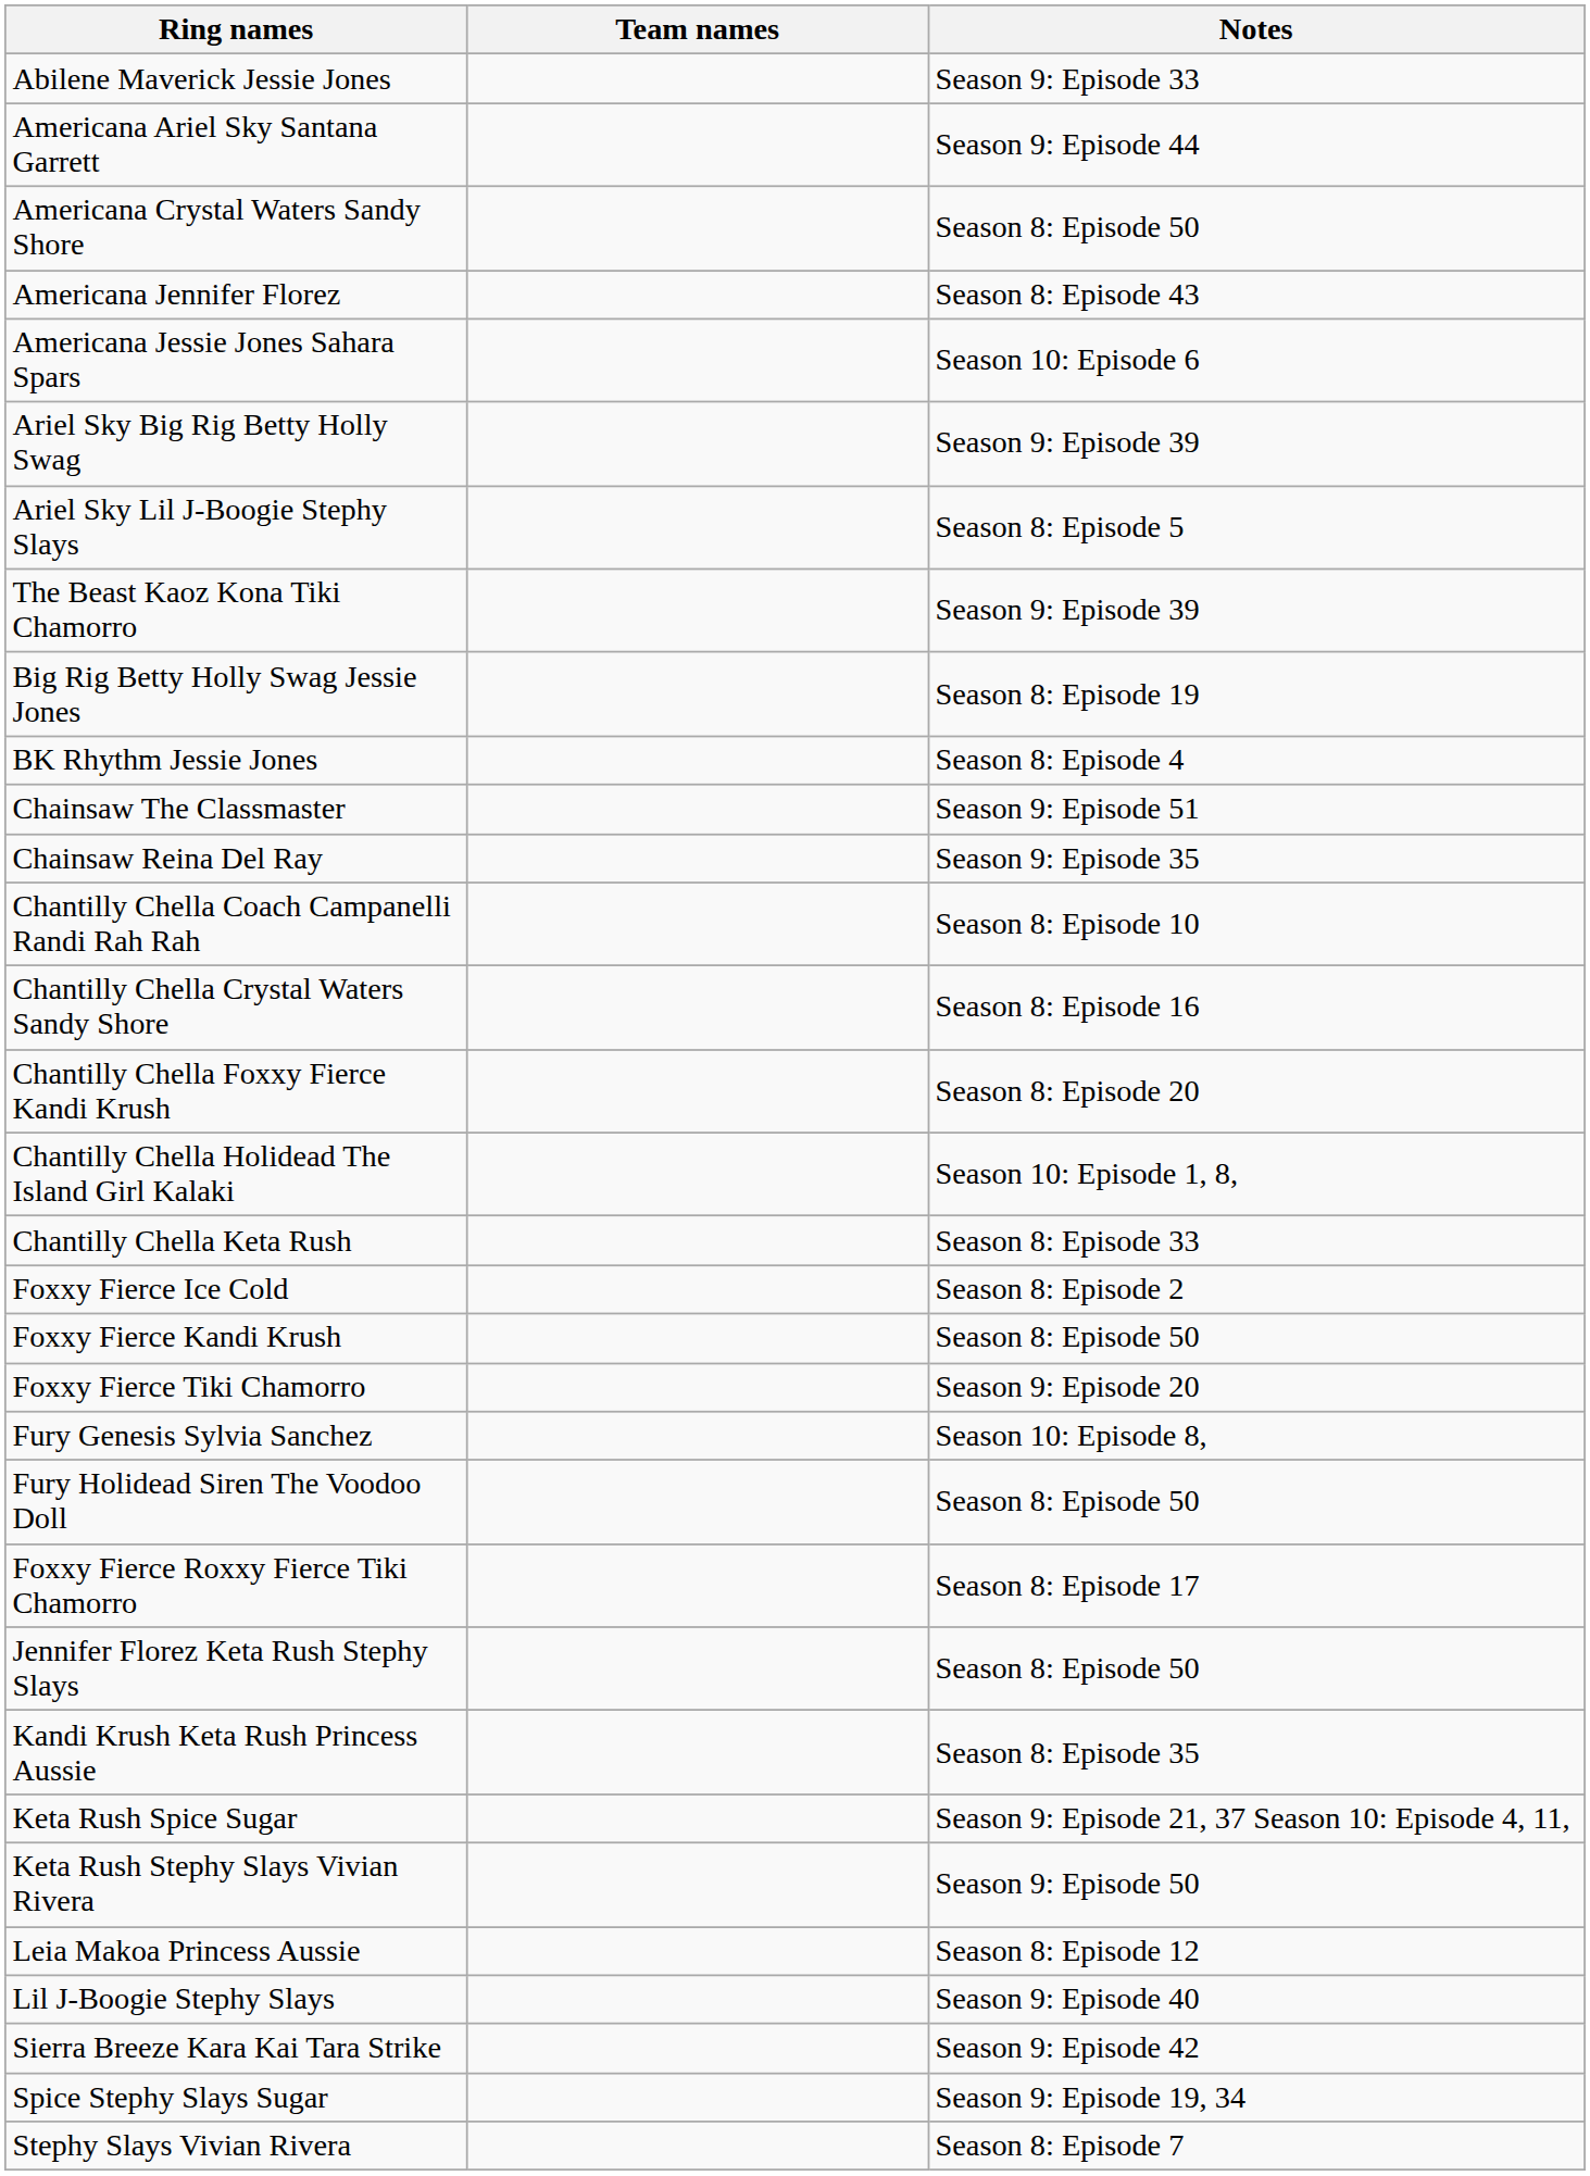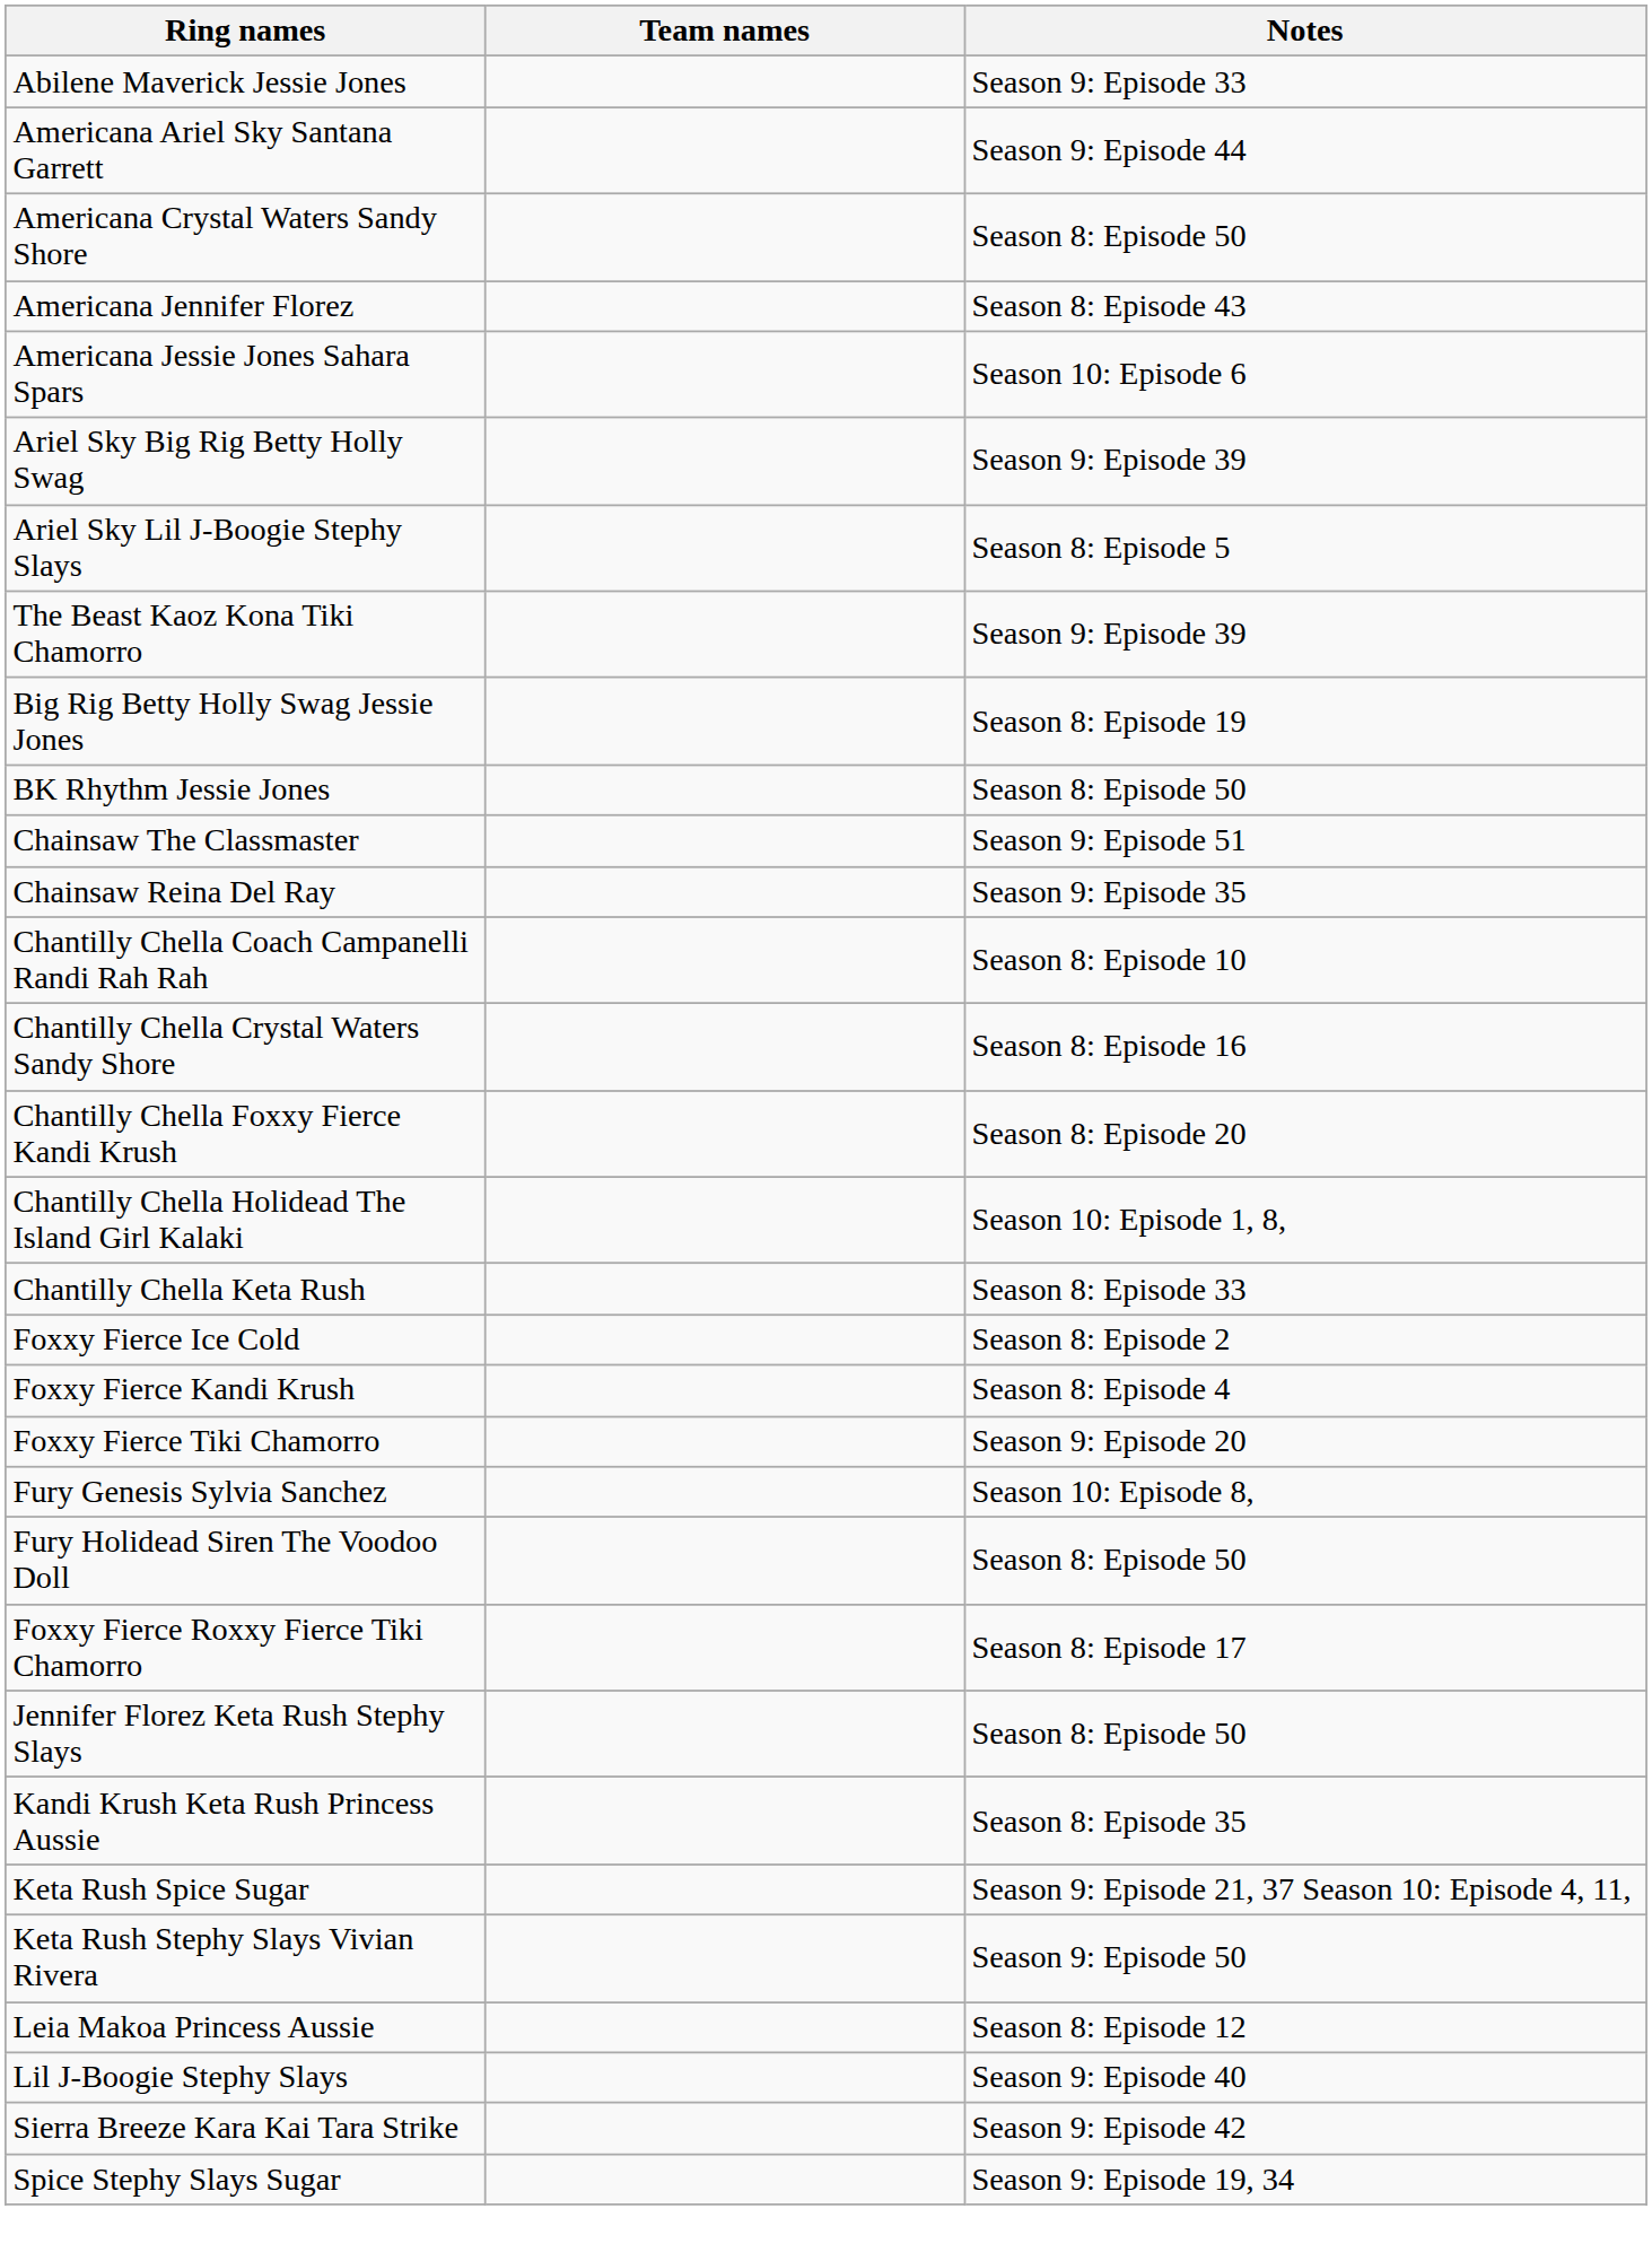BK Rhythm Jessie Jones | Notes: Season 8: Episode 4 -> Season 8: Episode 50
Foxxy Fierce Kandi Krush | Notes: Season 8: Episode 50 -> Season 8: Episode 4
- row: Stephy Slays Vivian Rivera | Season 8: Episode 7
